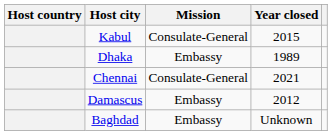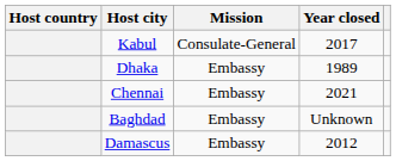Kabul | Year closed: 2015 -> 2017
Chennai | Mission: Consulate-General -> Embassy
rows swapped: Baghdad <-> Damascus
